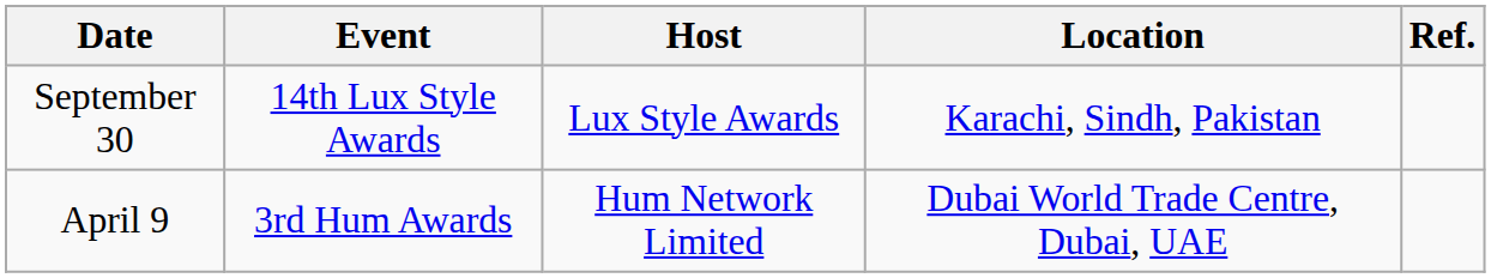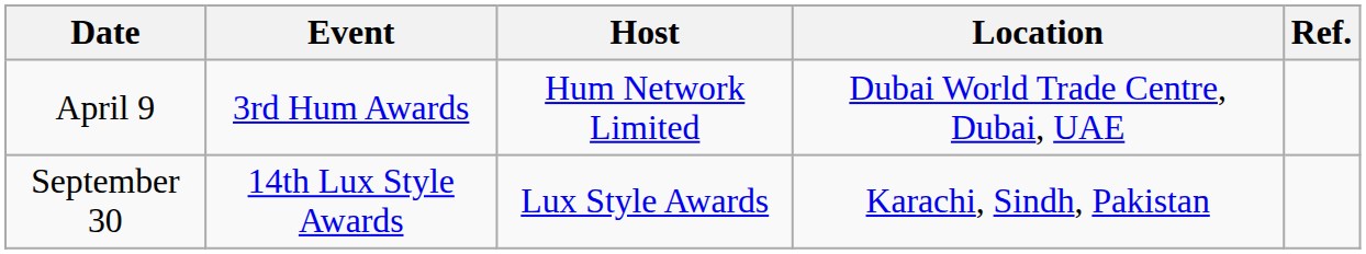rows swapped: April 9 <-> September 30
